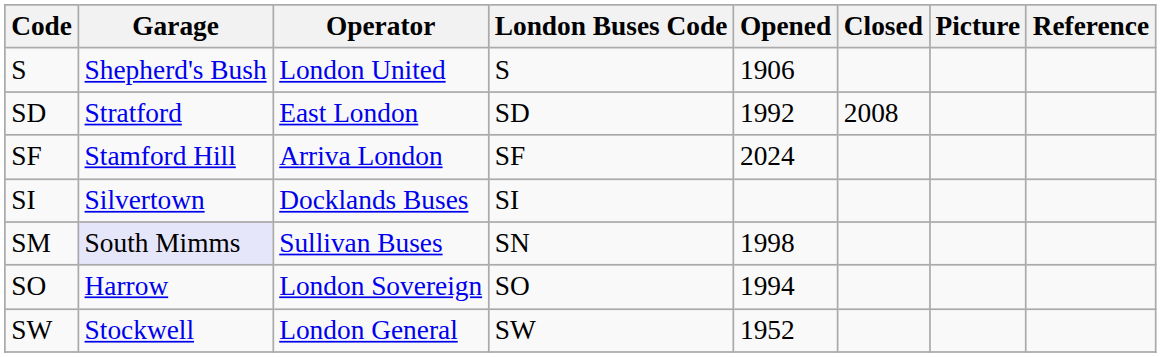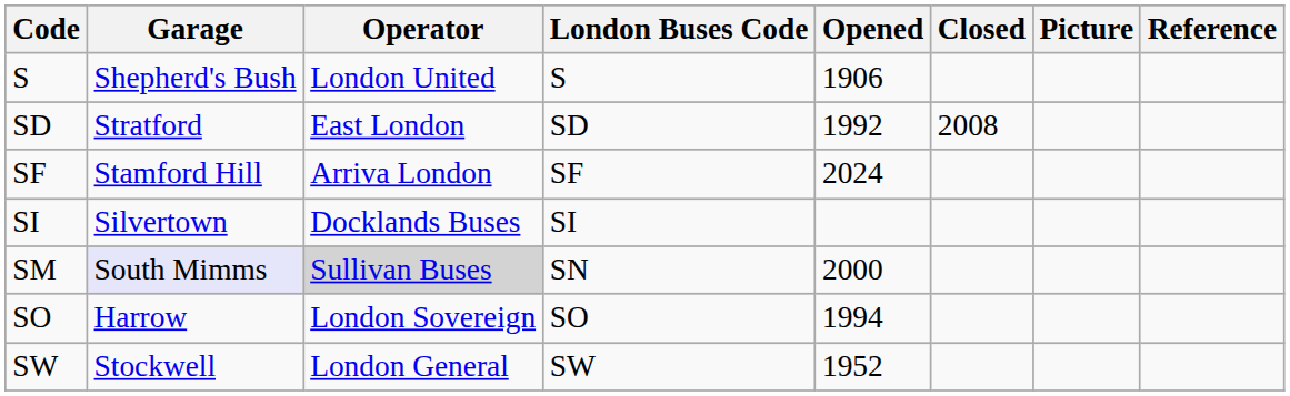SM | Operator: no background -> lightgrey background
SM | Opened: 1998 -> 2000
